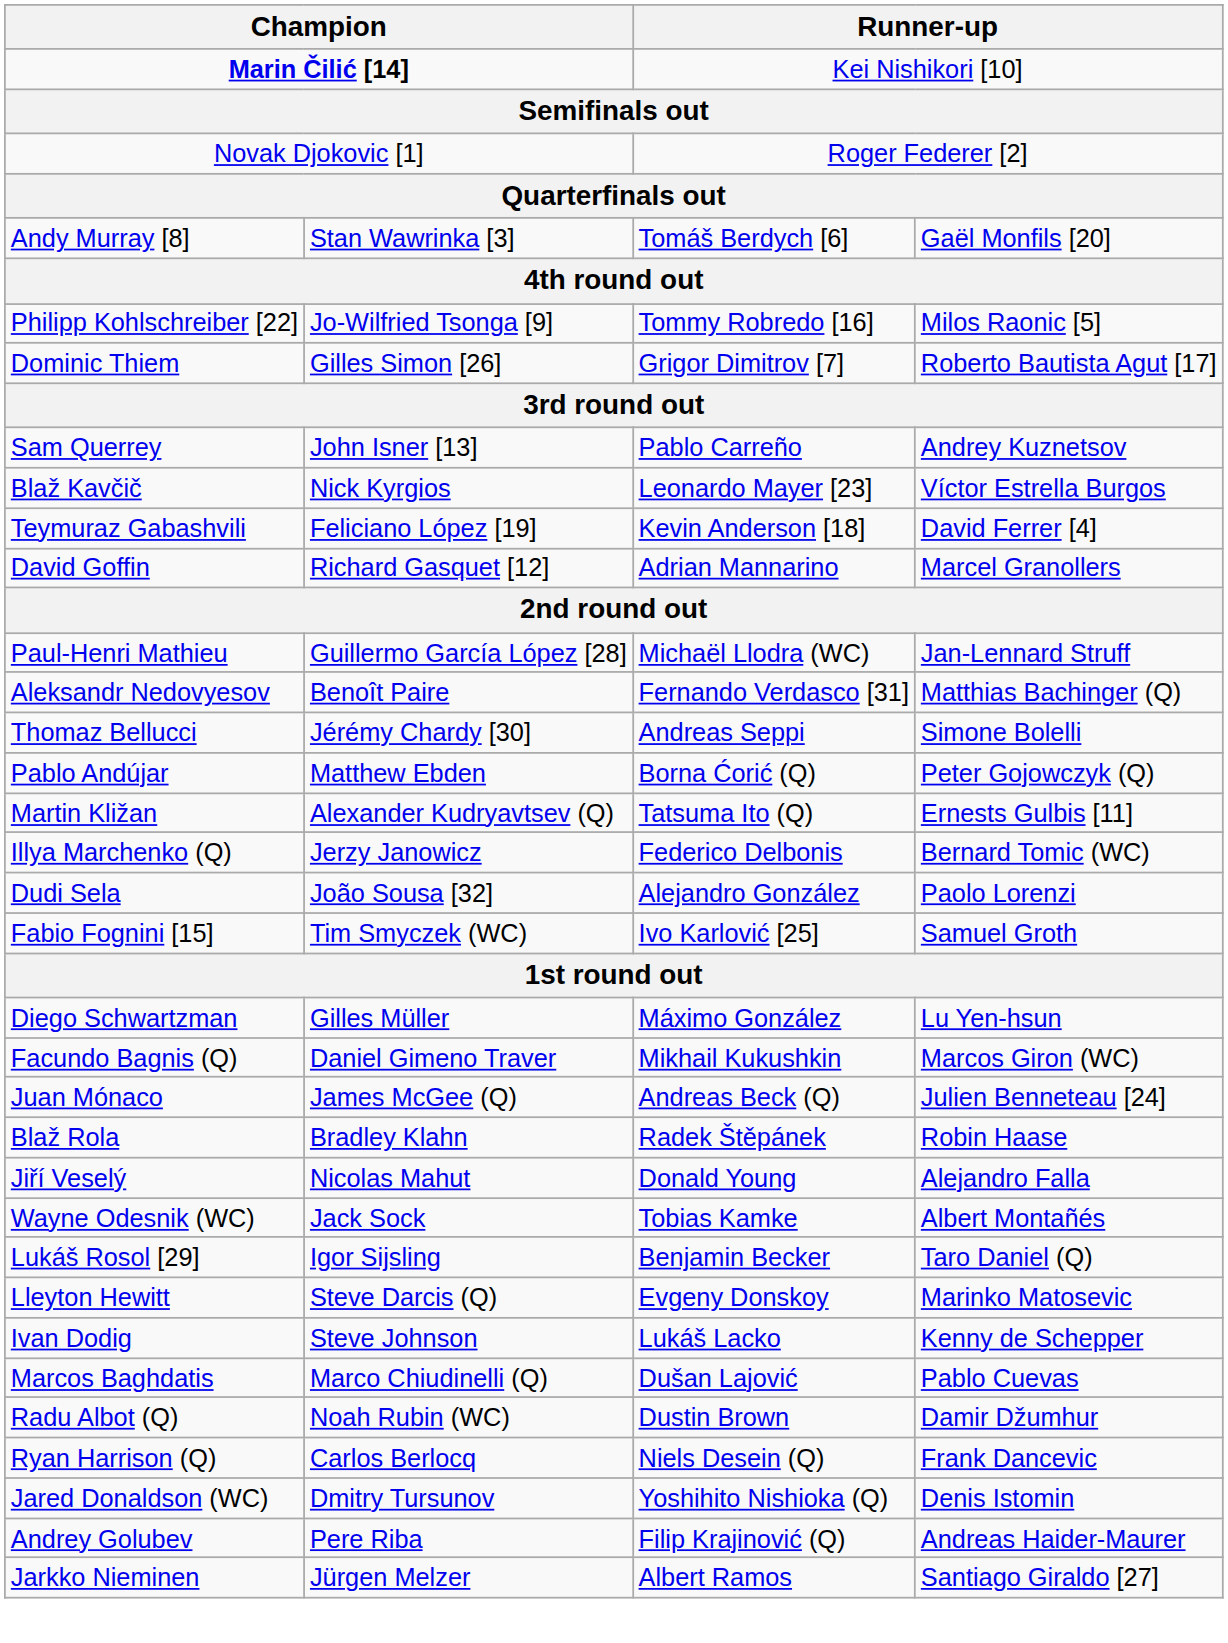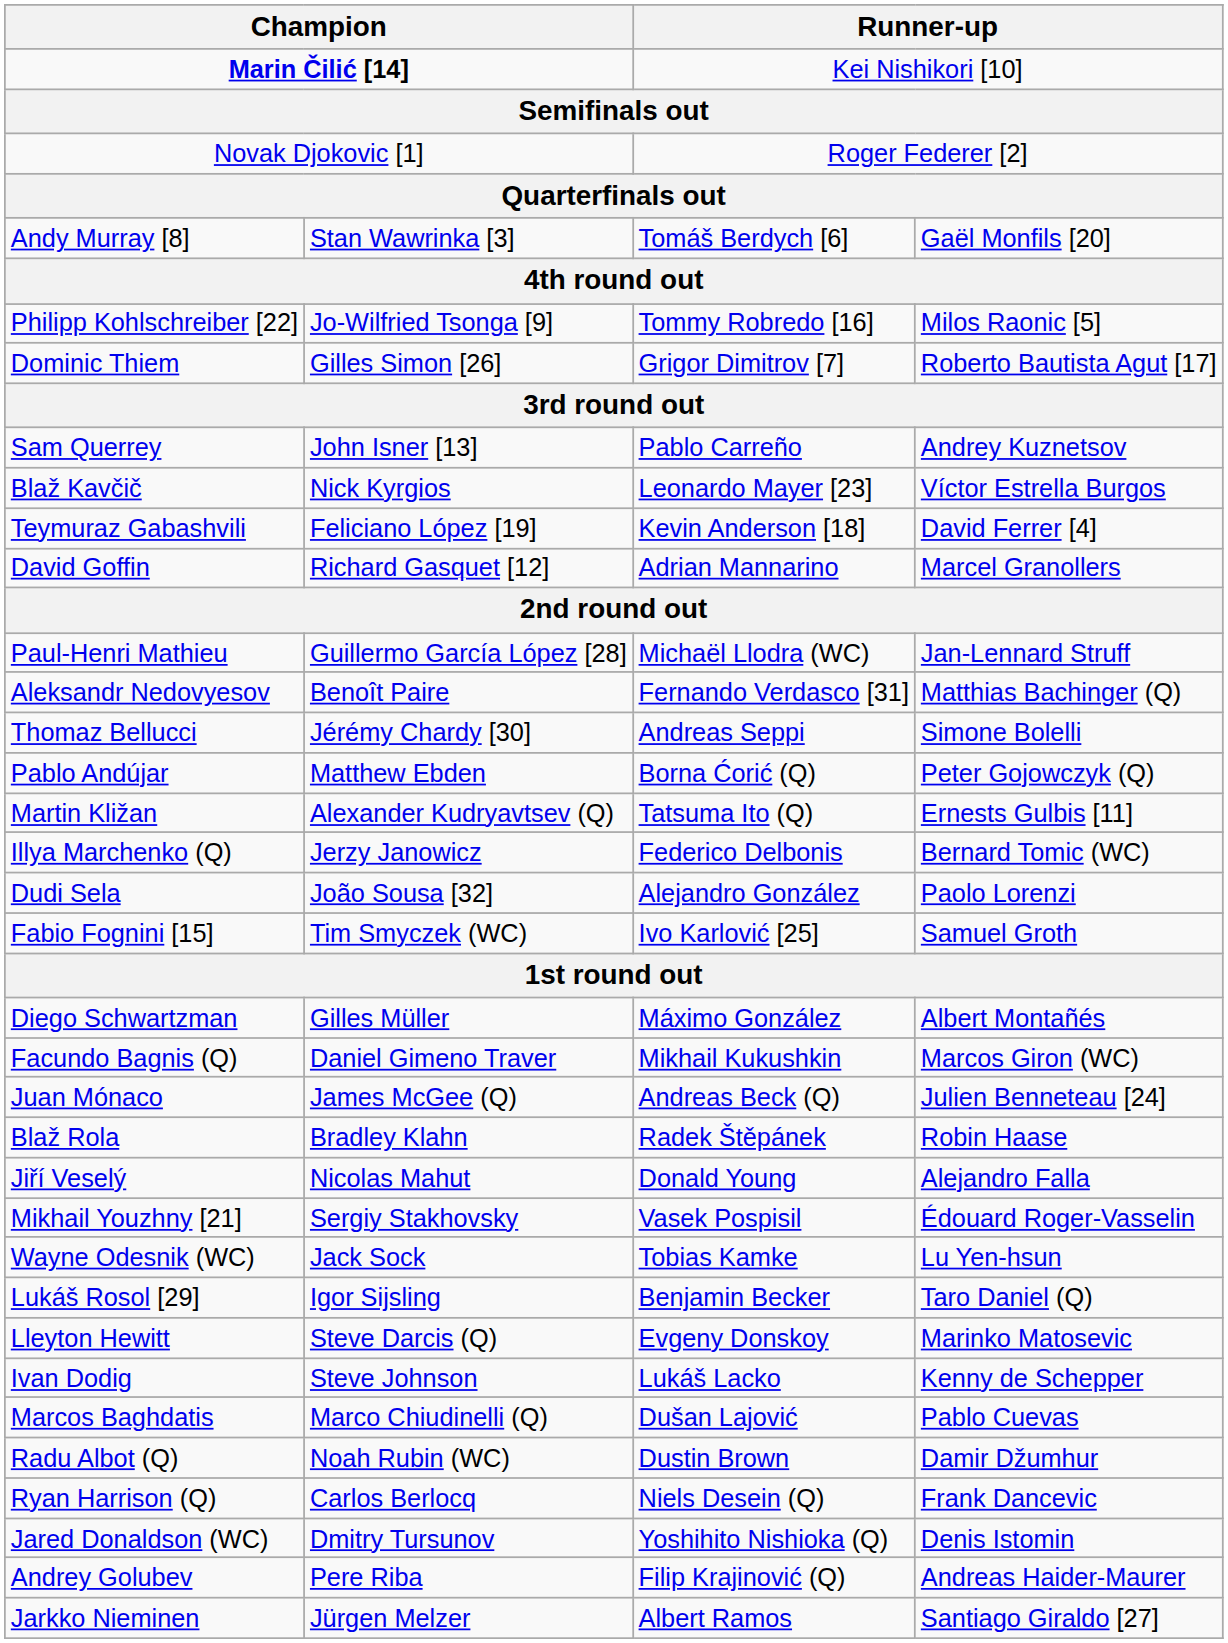Diego Schwartzman | column 4: Lu Yen-hsun -> Albert Montañés
+ row: Mikhail Youzhny [21] | Sergiy Stakhovsky | Vasek Pospisil | Édouard Roger-Vasselin
Wayne Odesnik (WC) | column 4: Albert Montañés -> Lu Yen-hsun
